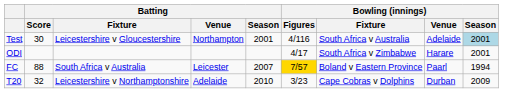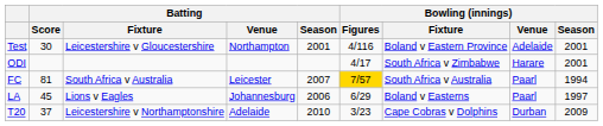Test | Bowling (innings) / Fixture: South Africa v Australia -> Boland v Eastern Province
Test | Bowling (innings) / Season: lightblue background -> no background
FC | Batting / Score: 88 -> 81
FC | Bowling (innings) / Fixture: Boland v Eastern Province -> South Africa v Australia
+ row: LA | 45 | Lions v Eagles | Johannesburg | 2006 | 6/29 | Boland v Easterns | Paarl | 1997
T20 | Batting / Score: 32 -> 37
